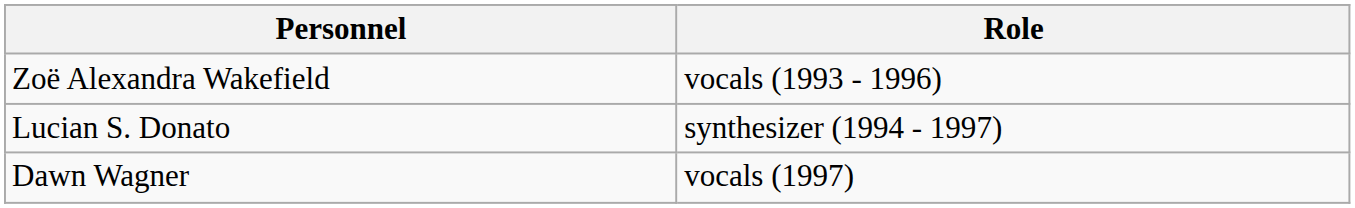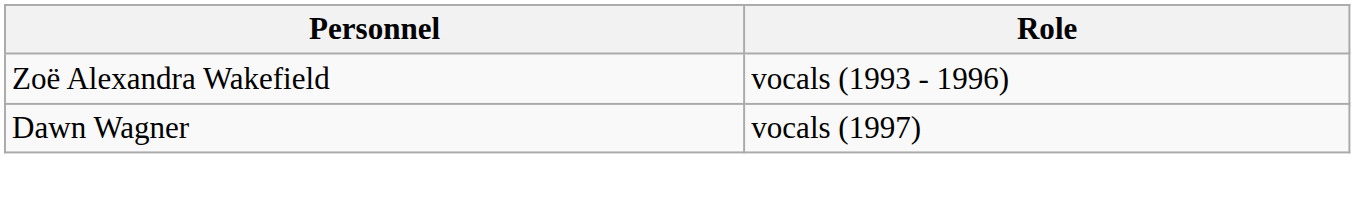- row: Lucian S. Donato | synthesizer (1994 - 1997)
